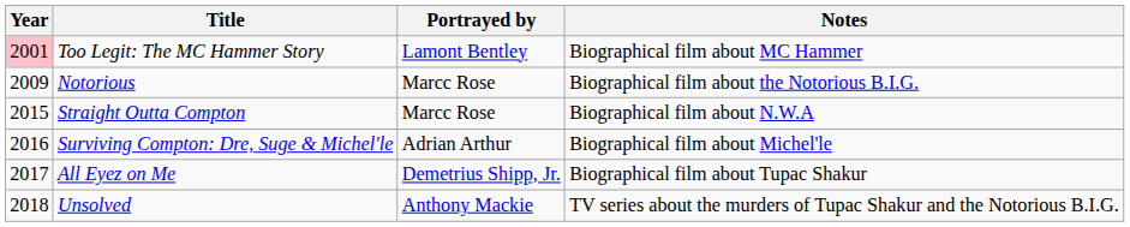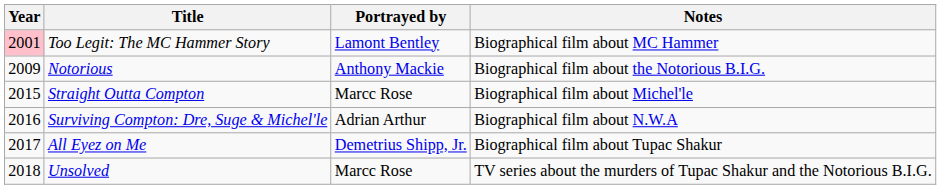Notorious | Portrayed by: Marcc Rose -> Anthony Mackie
Straight Outta Compton | Notes: Biographical film about N.W.A -> Biographical film about Michel'le
Surviving Compton: Dre, Suge & Michel'le | Notes: Biographical film about Michel'le -> Biographical film about N.W.A
Unsolved | Portrayed by: Anthony Mackie -> Marcc Rose
